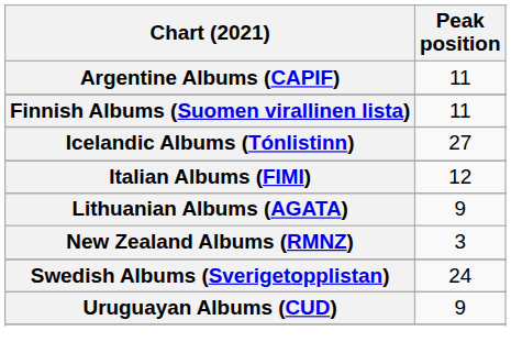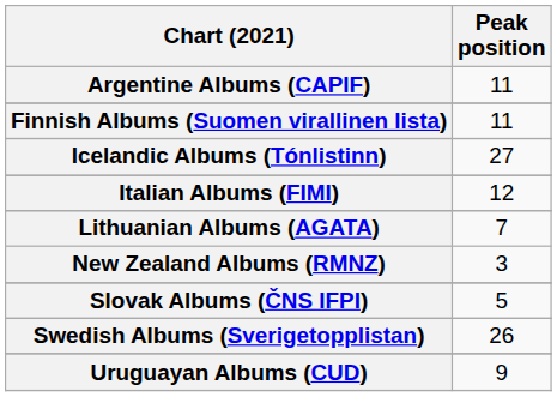Lithuanian Albums (AGATA) | Peak position: 9 -> 7
+ row: Slovak Albums (ČNS IFPI) | 5
Swedish Albums (Sverigetopplistan) | Peak position: 24 -> 26
